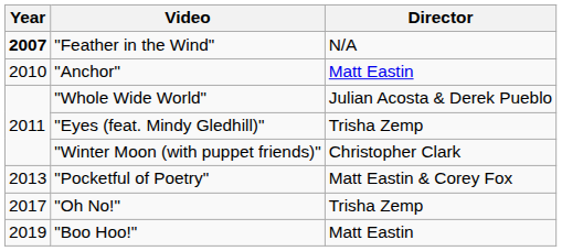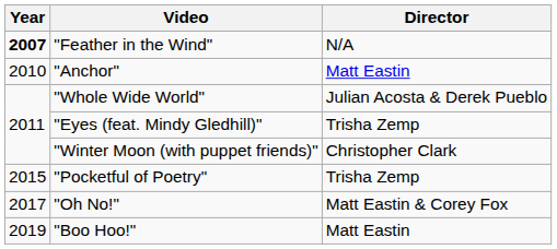"Pocketful of Poetry" | Year: 2013 -> 2015
"Pocketful of Poetry" | Director: Matt Eastin & Corey Fox -> Trisha Zemp
"Oh No!" | Director: Trisha Zemp -> Matt Eastin & Corey Fox
